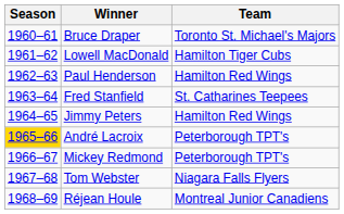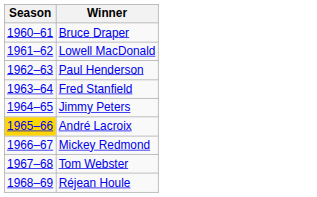- column: Team | Toronto St. Michael's Majors | Hamilton Tiger Cubs | Hamilton Red Wings | St. Catharines Teepees | Hamilton Red Wings | Peterborough TPT's | Peterborough TPT's | Niagara Falls Flyers | Montreal Junior Canadiens
